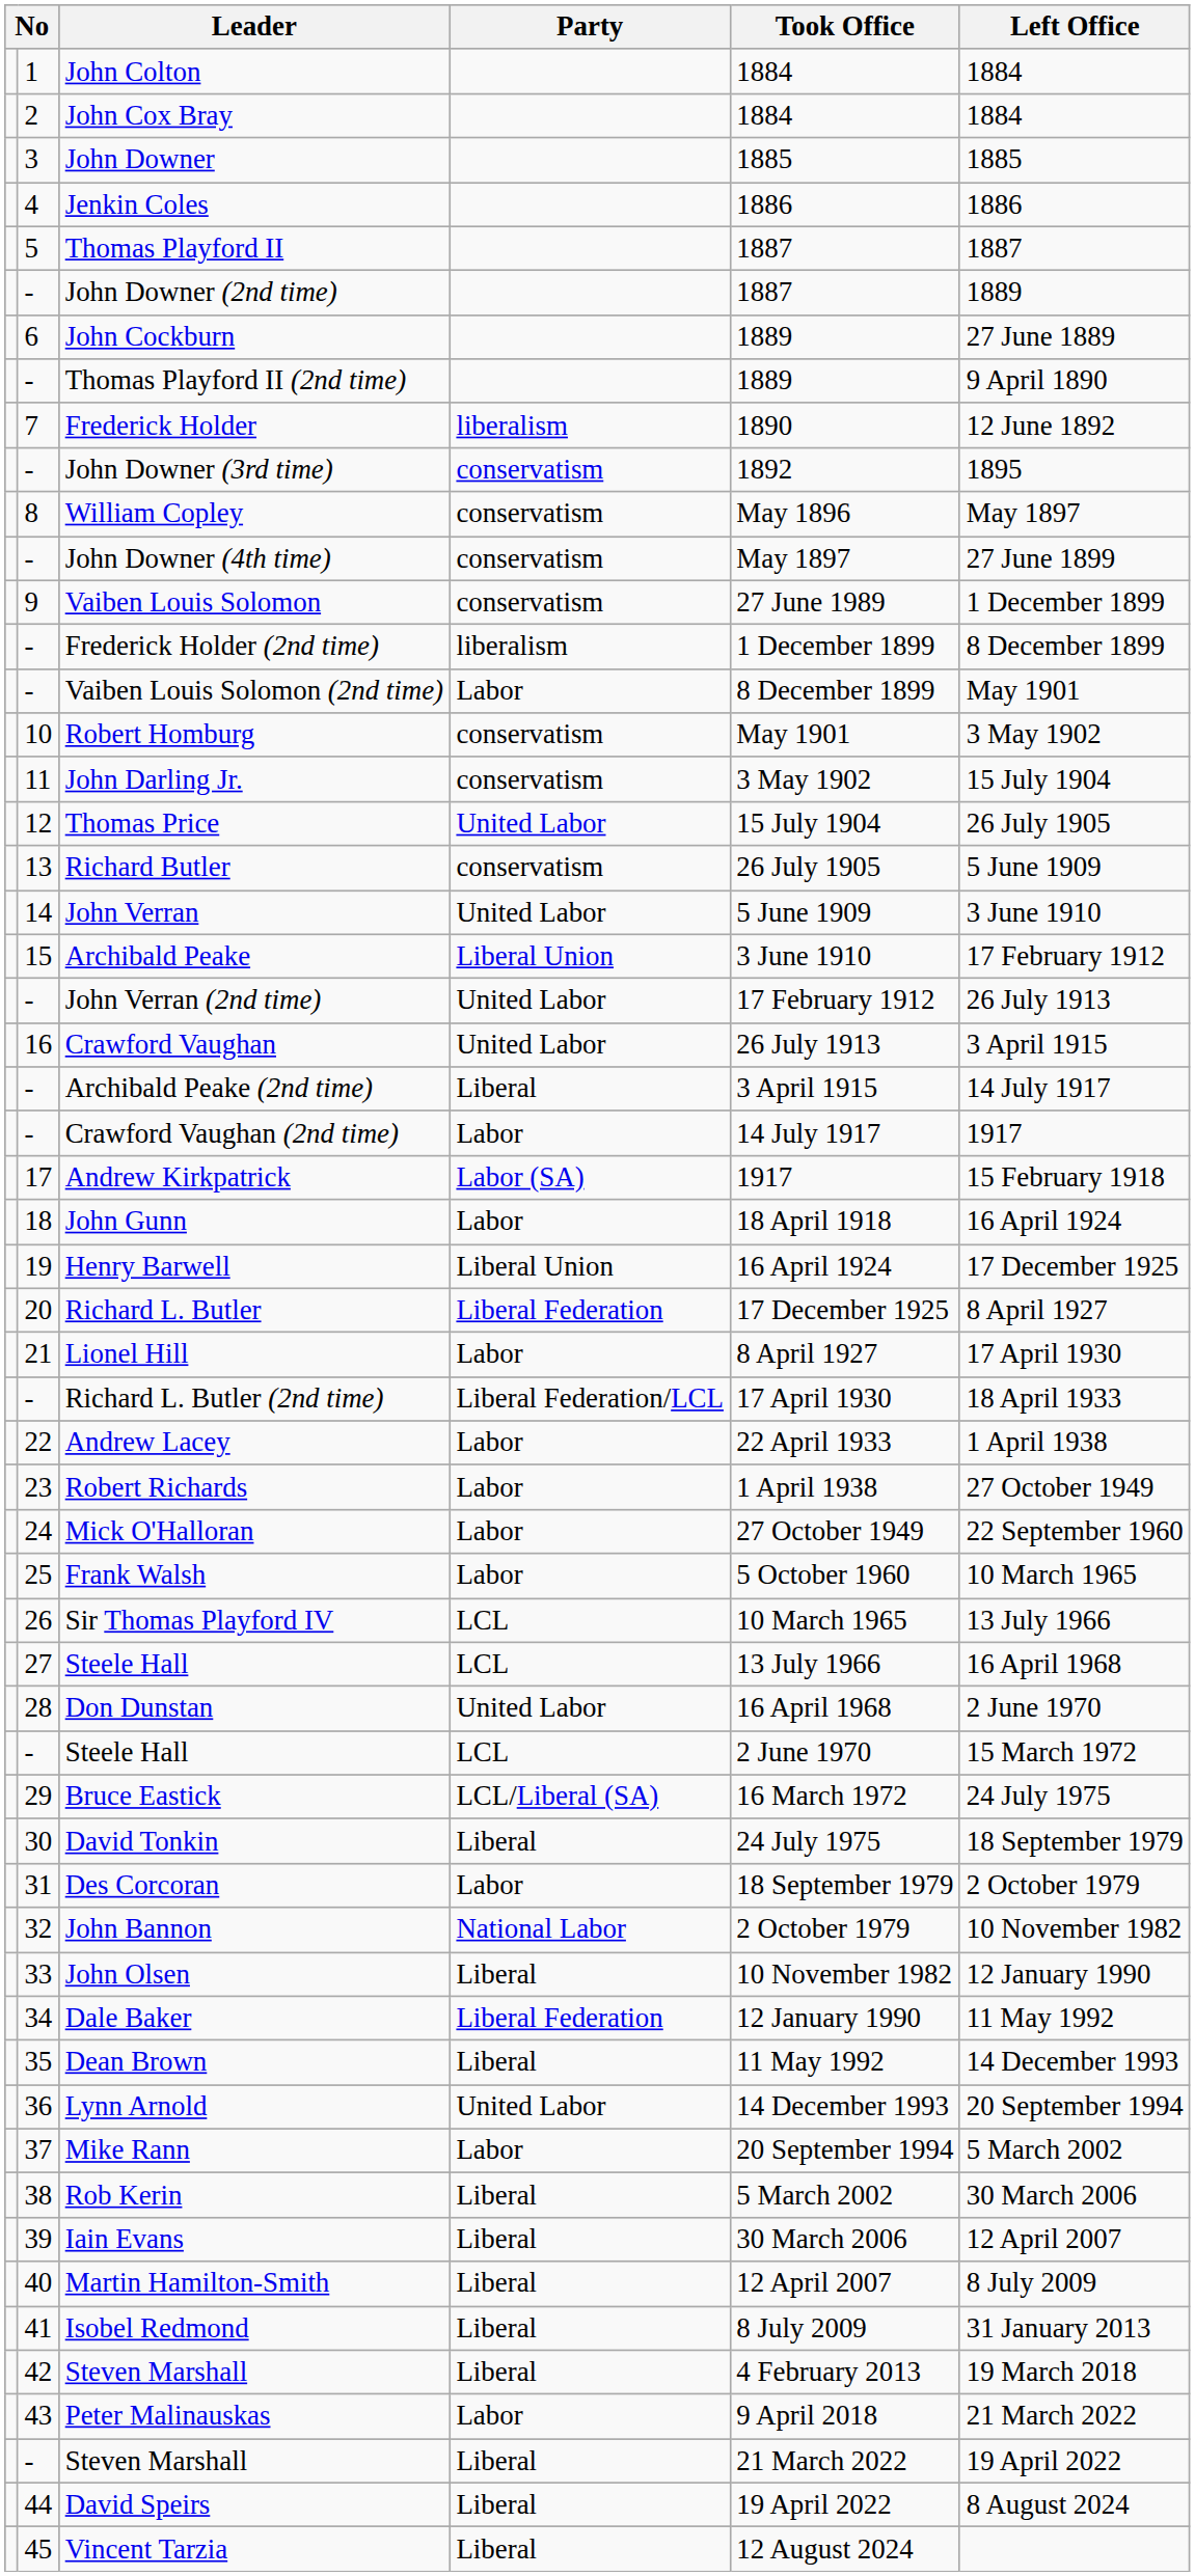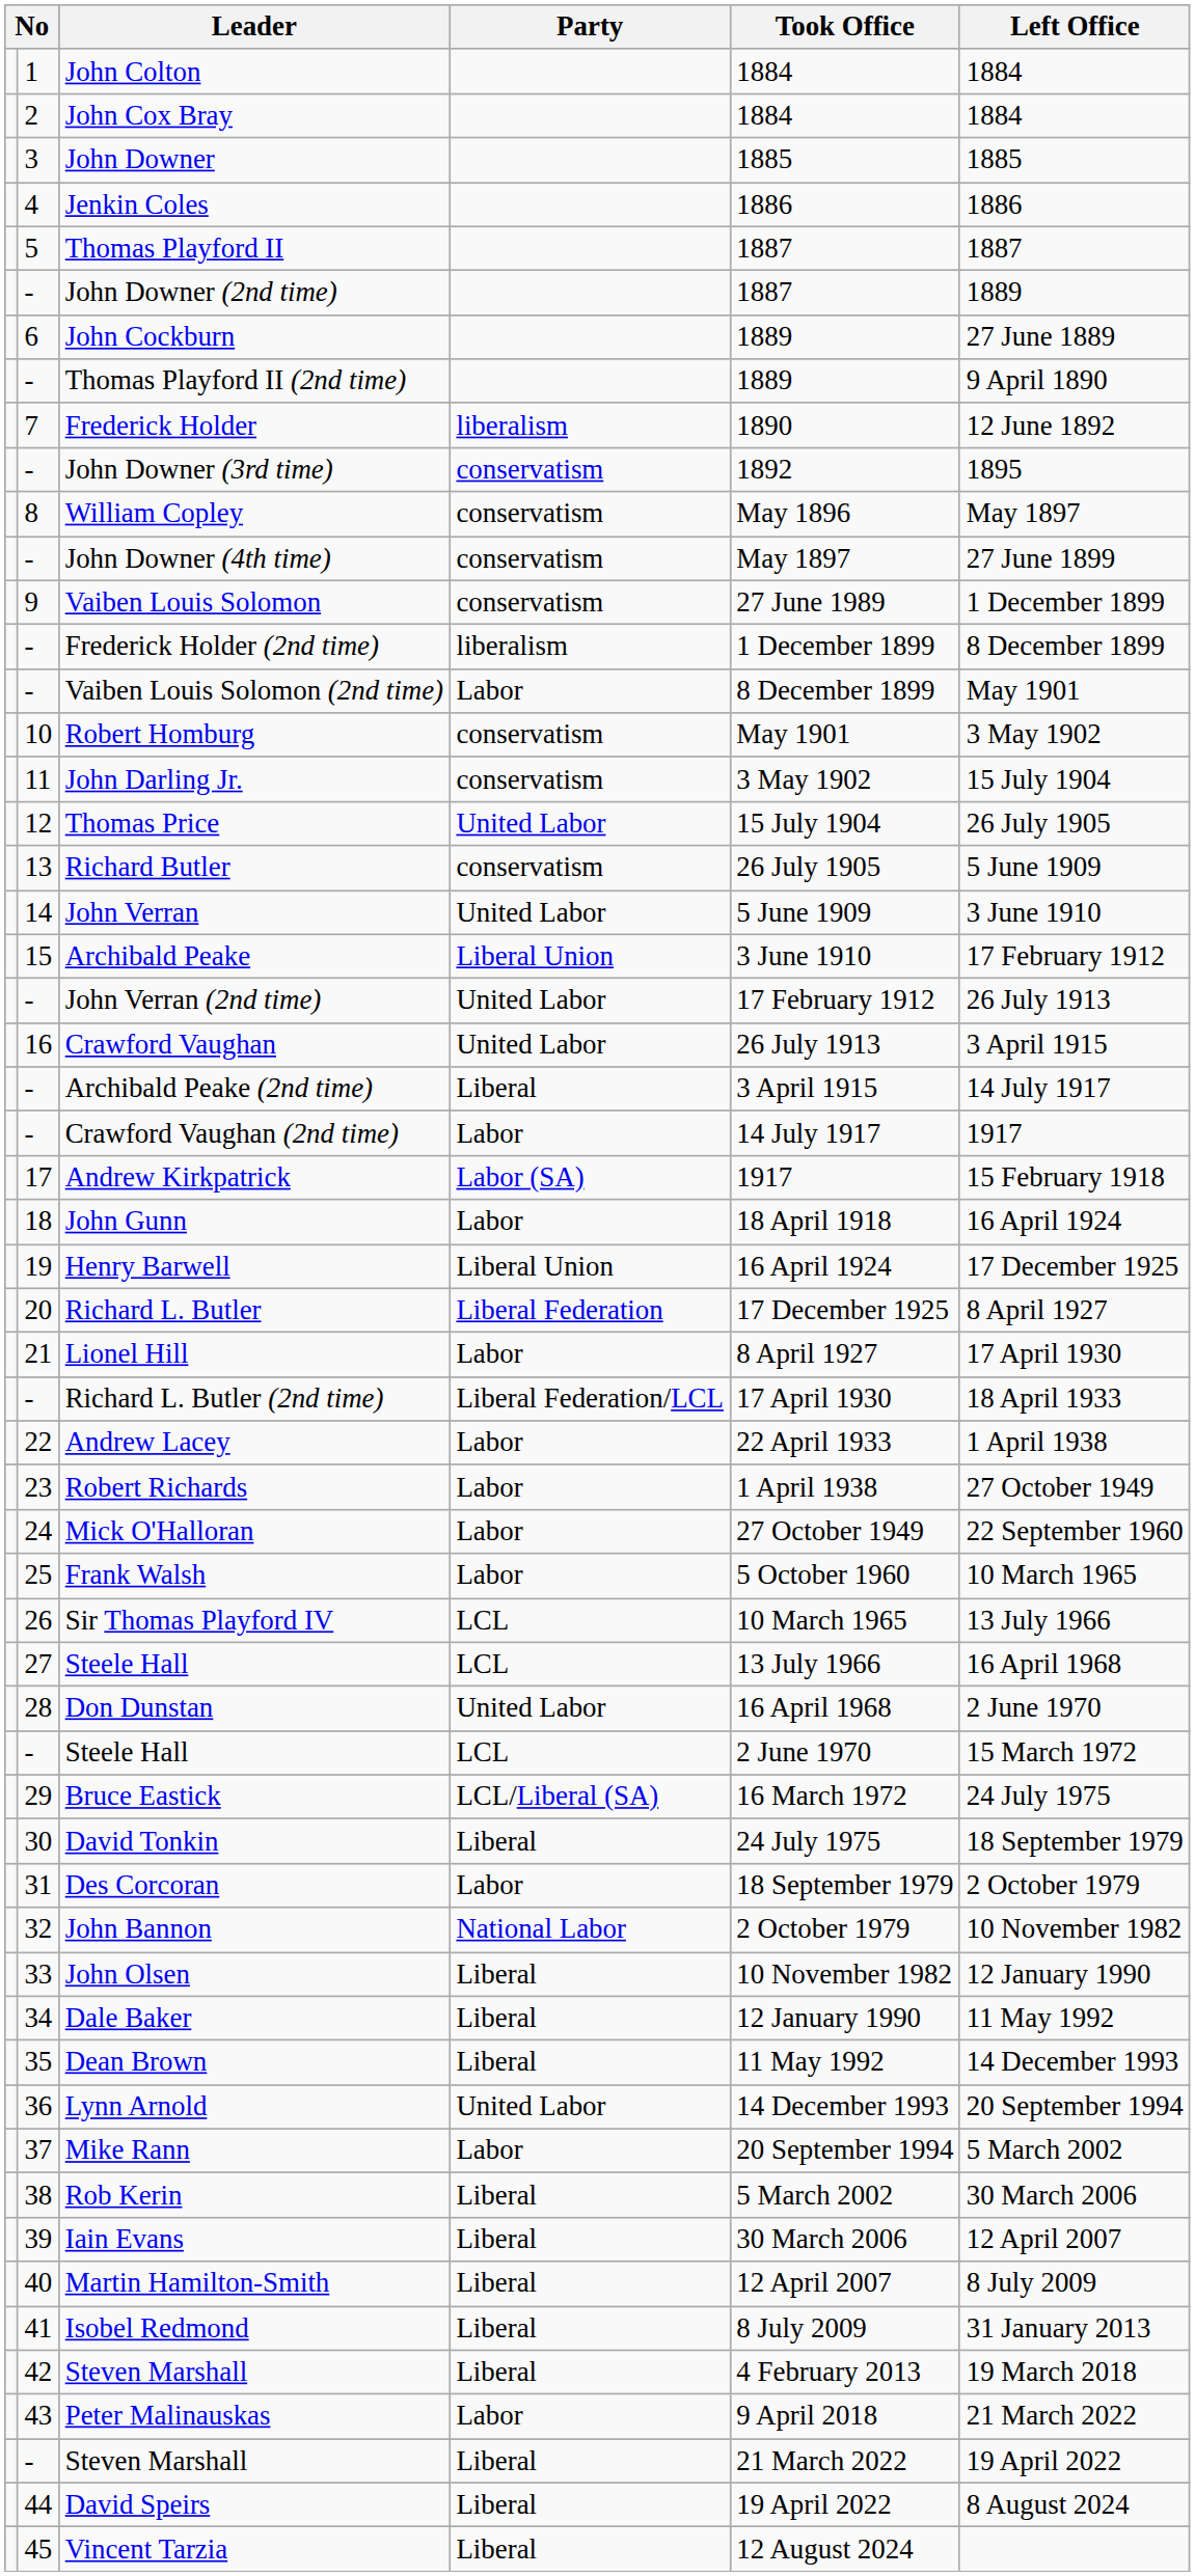Dale Baker | Party: Liberal Federation -> Liberal
